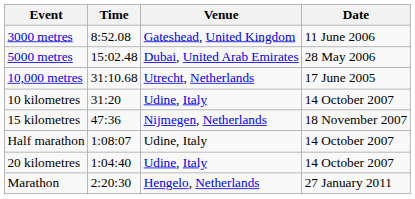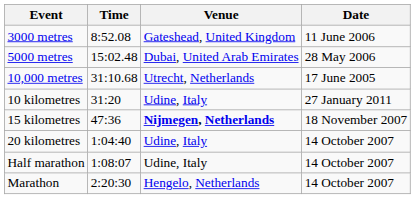10 kilometres | Date: 14 October 2007 -> 27 January 2011
15 kilometres | Venue: normal -> bold
rows swapped: 20 kilometres <-> Half marathon
Marathon | Date: 27 January 2011 -> 14 October 2007
